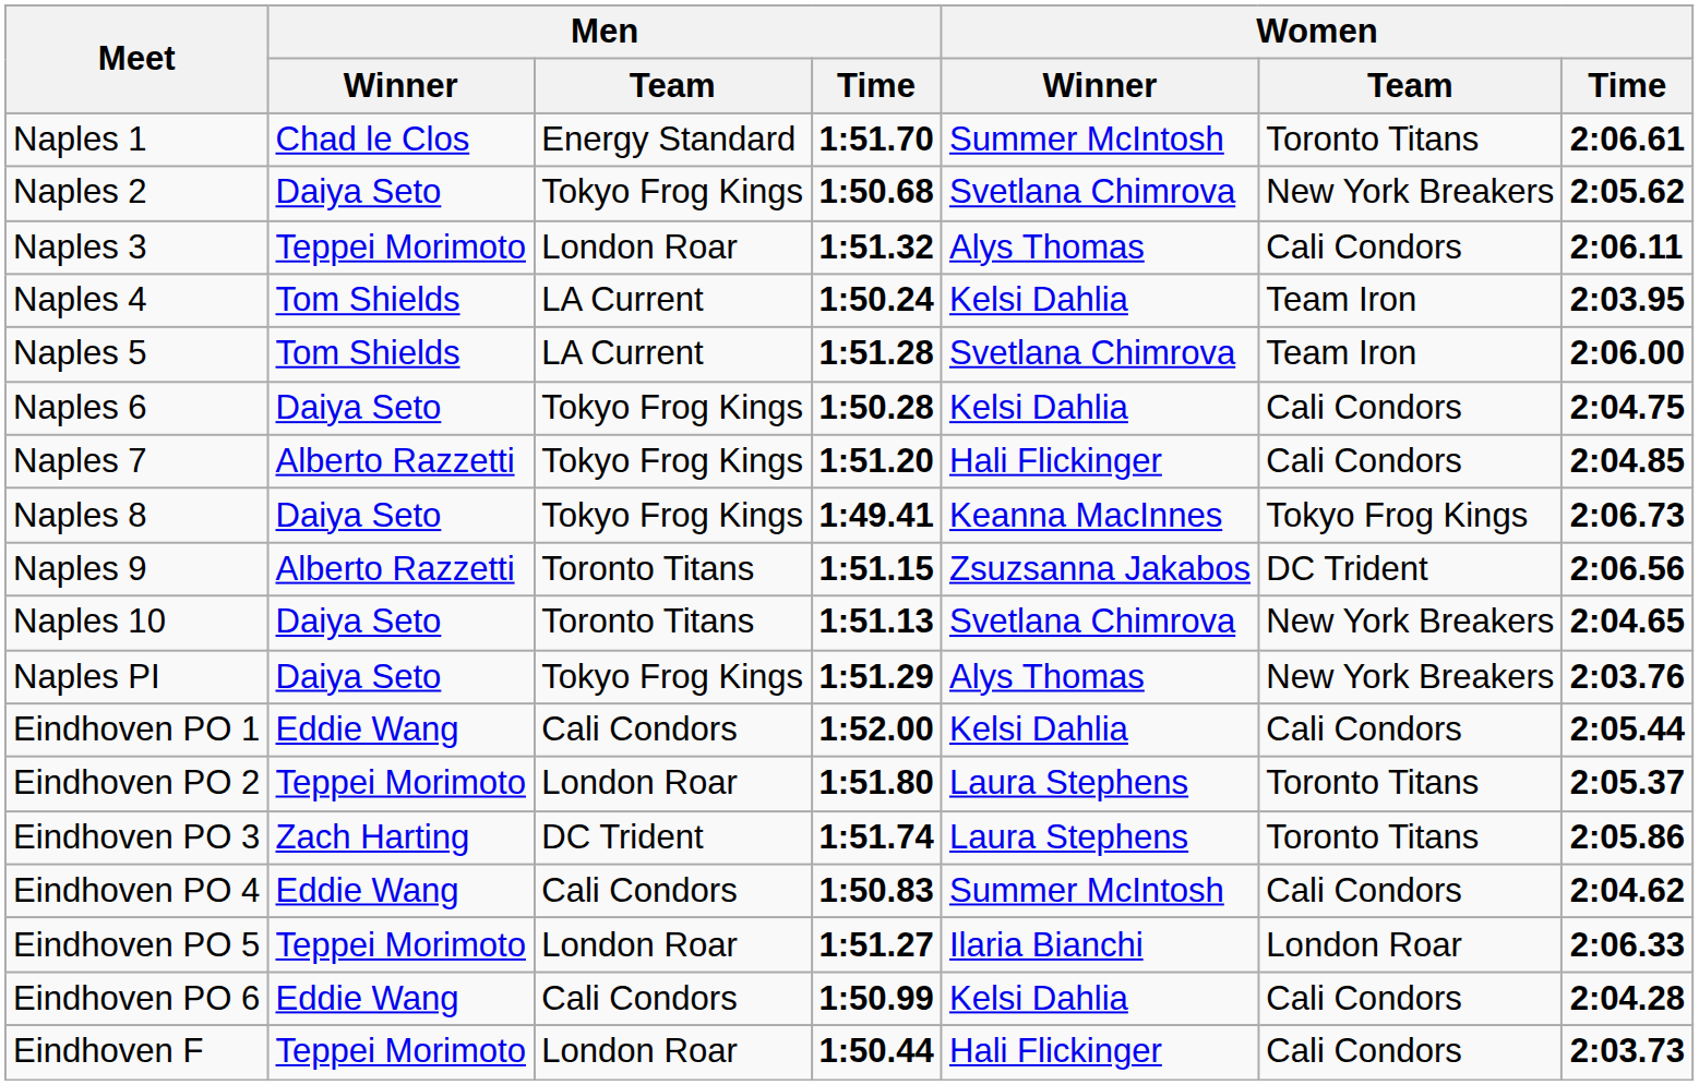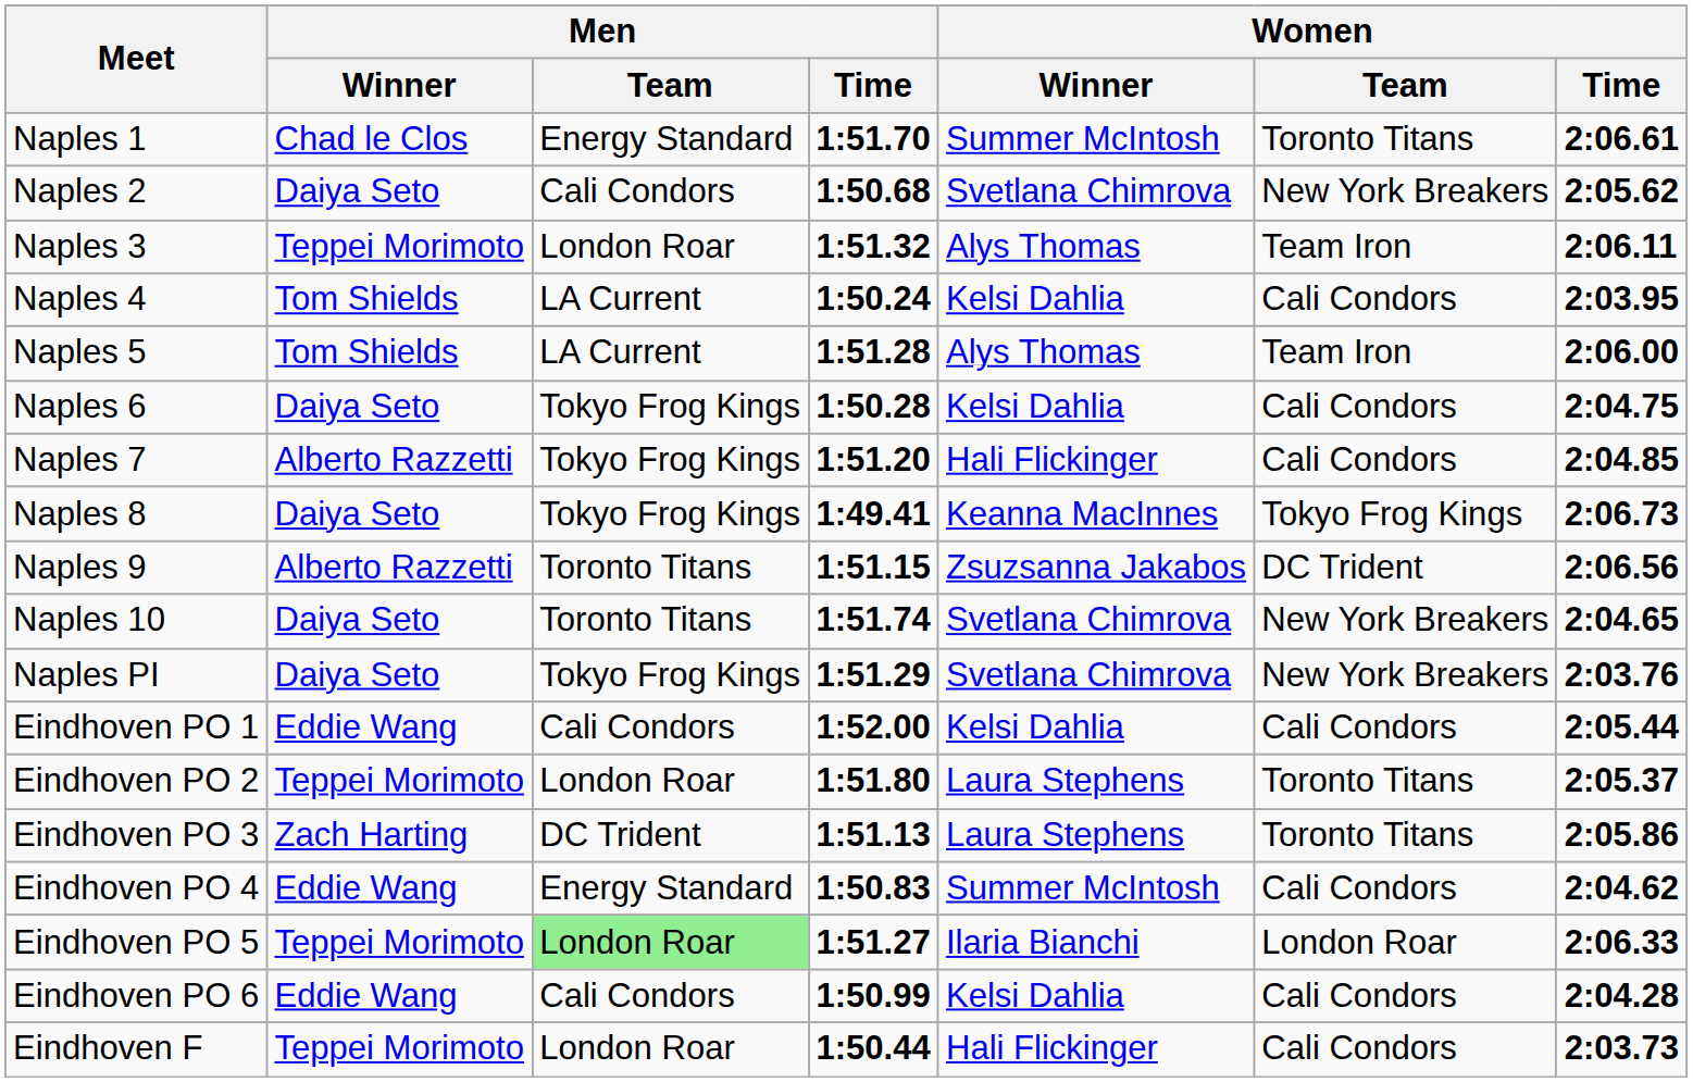Naples 2 | Men / Team: Tokyo Frog Kings -> Cali Condors
Naples 3 | Women / Team: Cali Condors -> Team Iron
Naples 4 | Women / Team: Team Iron -> Cali Condors
Naples 5 | Women / Winner: Svetlana Chimrova -> Alys Thomas
Naples 10 | Men / Time: 1:51.13 -> 1:51.74
Naples PI | Women / Winner: Alys Thomas -> Svetlana Chimrova
Eindhoven PO 3 | Men / Time: 1:51.74 -> 1:51.13
Eindhoven PO 4 | Men / Team: Cali Condors -> Energy Standard
Eindhoven PO 5 | Men / Team: no background -> lightgreen background
